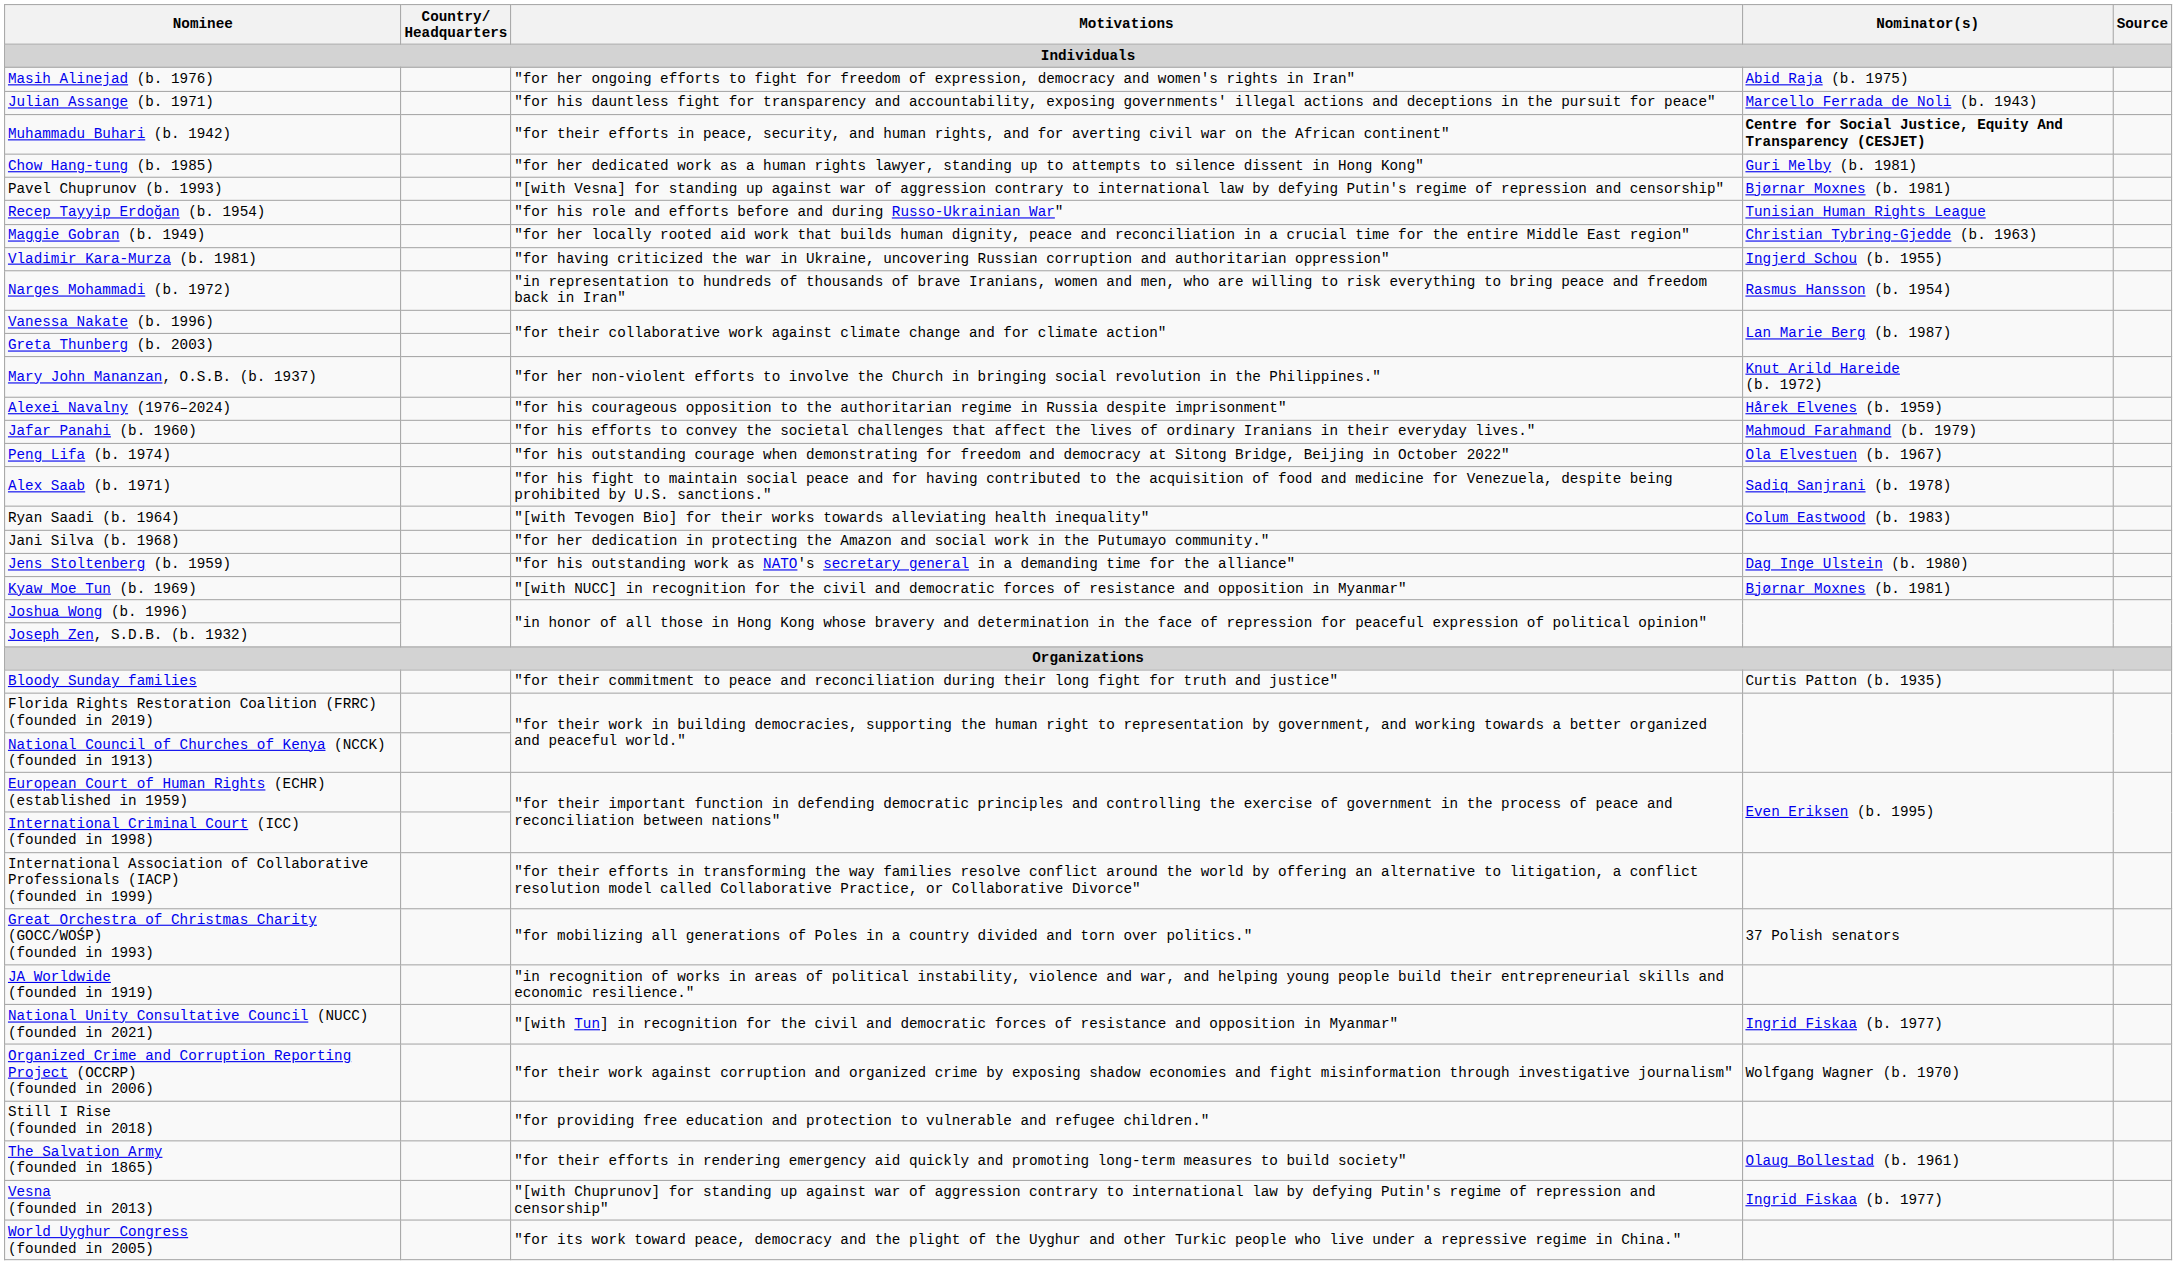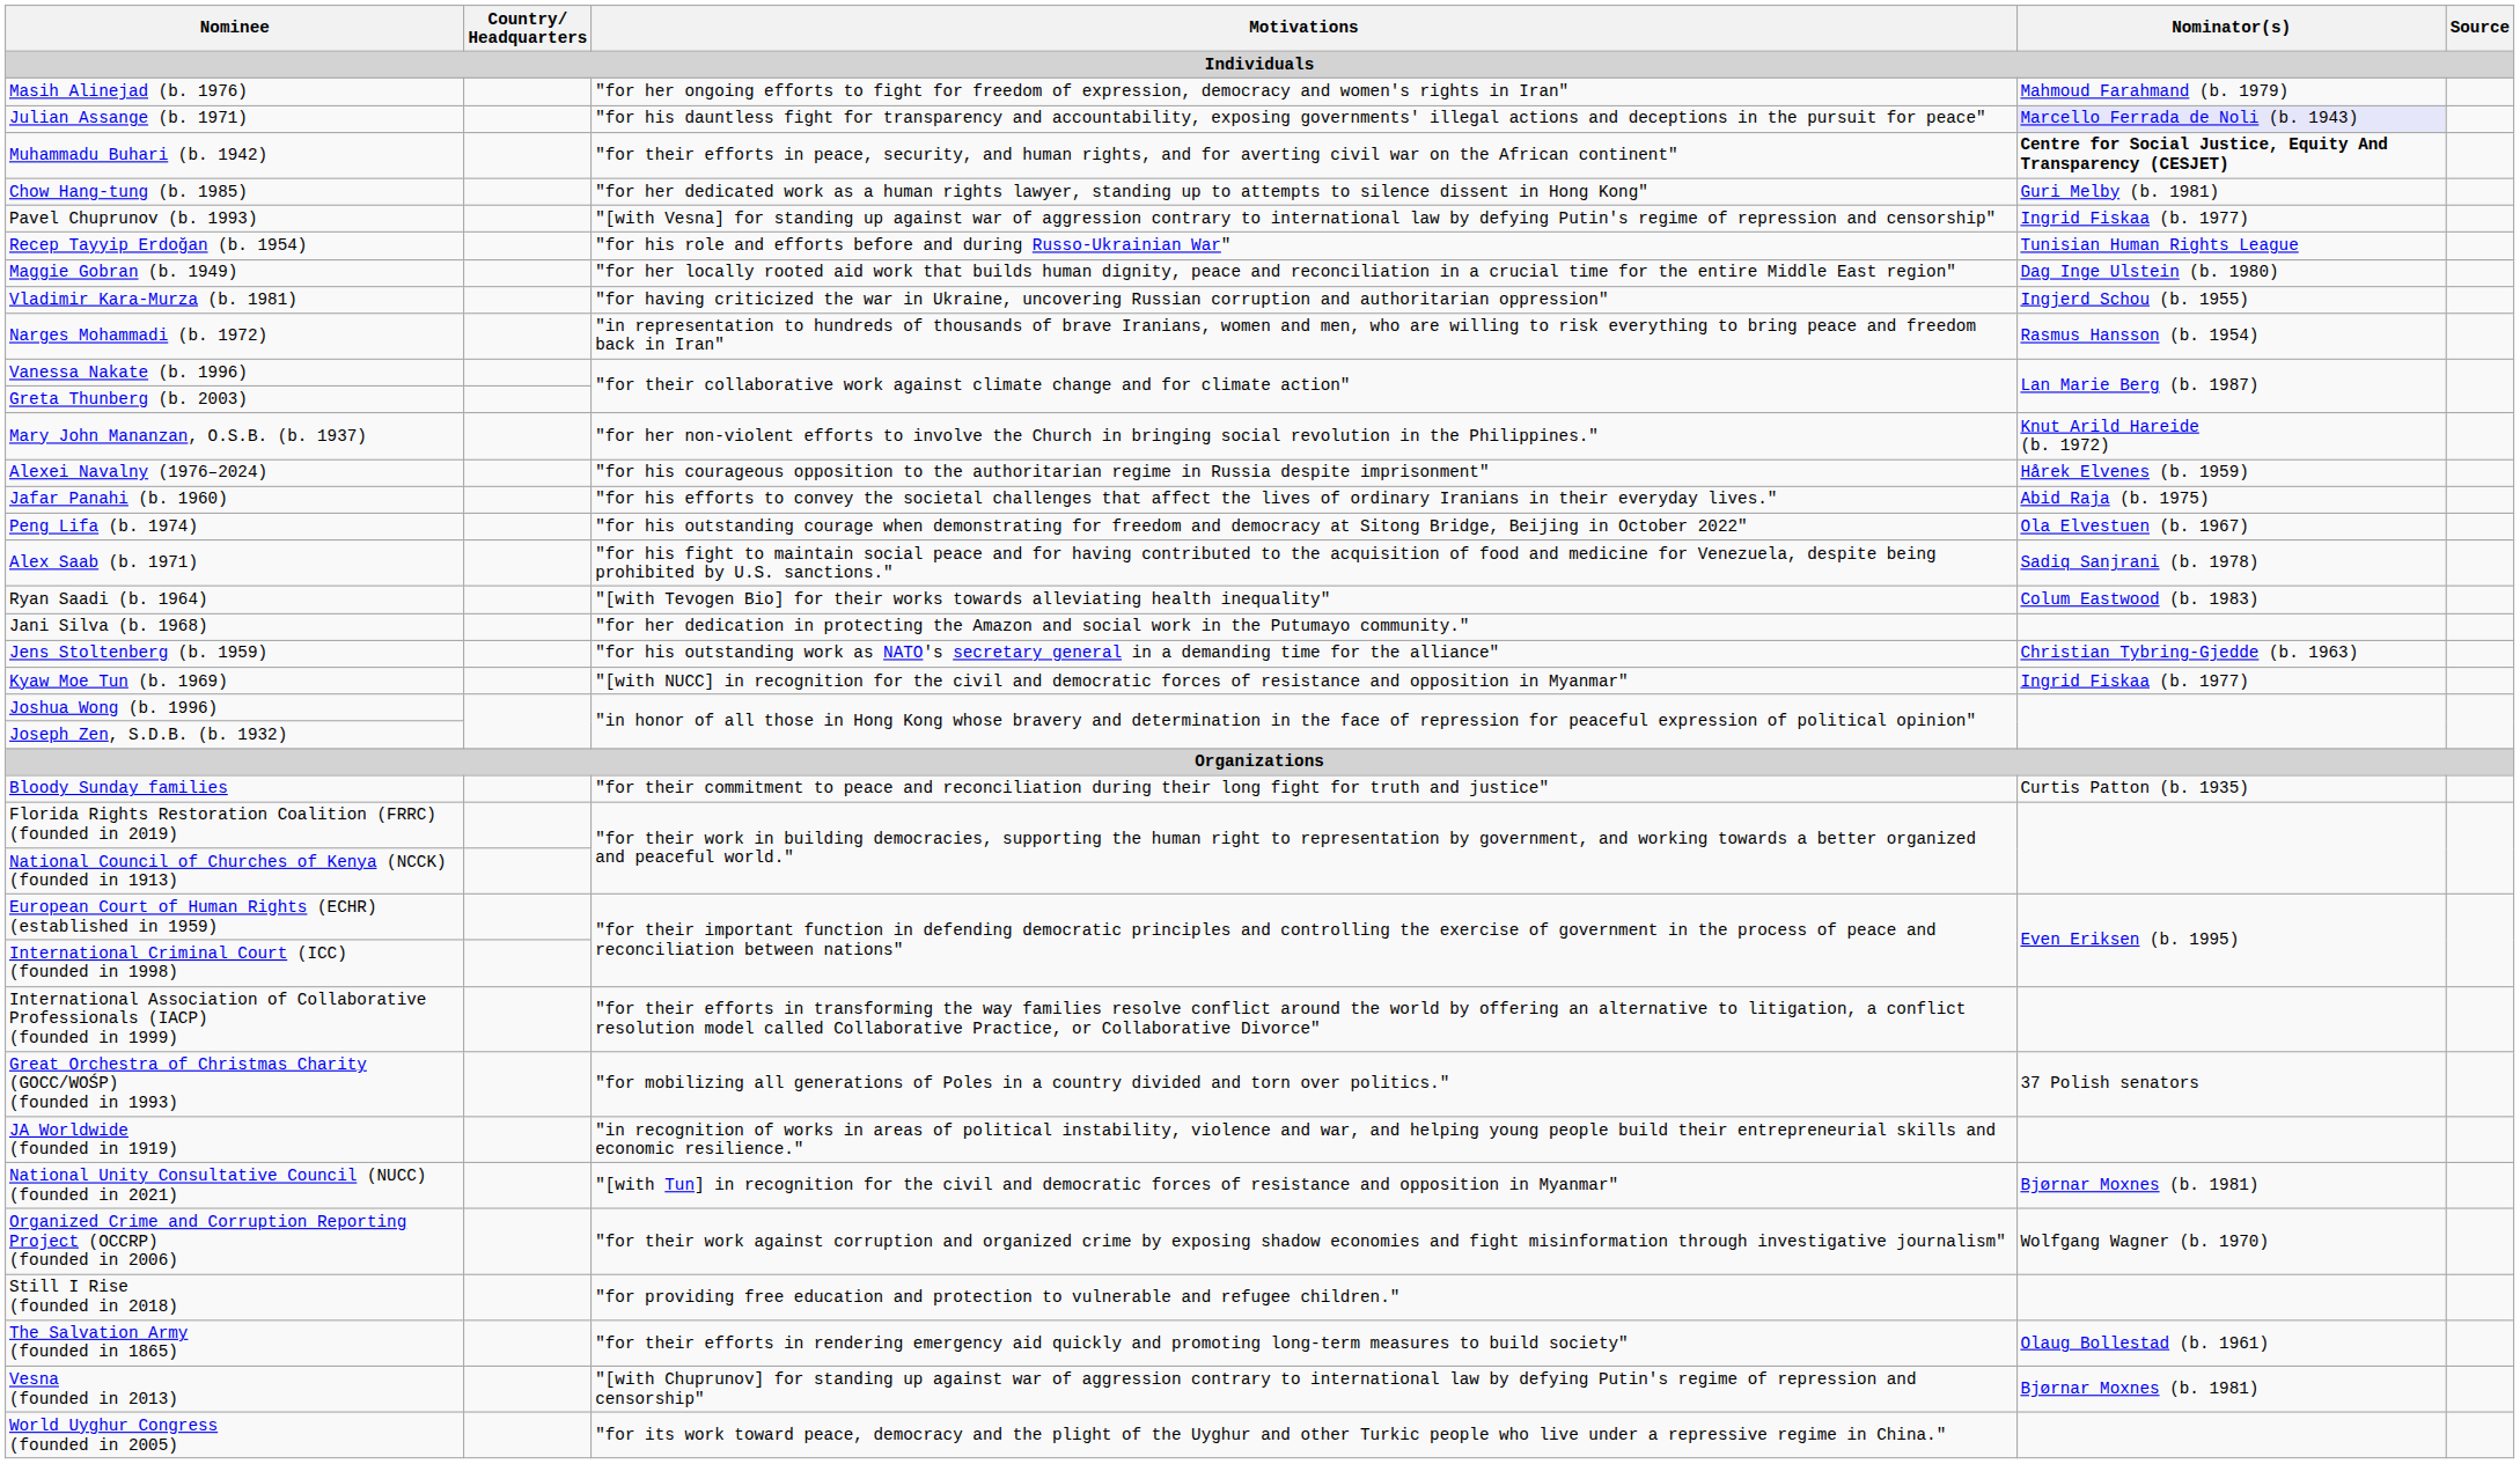Masih Alinejad (b. 1976) | Nominator(s): Abid Raja (b. 1975) -> Mahmoud Farahmand (b. 1979)
Julian Assange (b. 1971) | Nominator(s): no background -> lavender background
Pavel Chuprunov (b. 1993) | Nominator(s): Bjørnar Moxnes (b. 1981) -> Ingrid Fiskaa (b. 1977)
Maggie Gobran (b. 1949) | Nominator(s): Christian Tybring-Gjedde (b. 1963) -> Dag Inge Ulstein (b. 1980)
Jafar Panahi (b. 1960) | Nominator(s): Mahmoud Farahmand (b. 1979) -> Abid Raja (b. 1975)
Jens Stoltenberg (b. 1959) | Nominator(s): Dag Inge Ulstein (b. 1980) -> Christian Tybring-Gjedde (b. 1963)
Kyaw Moe Tun (b. 1969) | Nominator(s): Bjørnar Moxnes (b. 1981) -> Ingrid Fiskaa (b. 1977)
National Unity Consultative Council (NUCC) (founded in 2021) | Nominator(s): Ingrid Fiskaa (b. 1977) -> Bjørnar Moxnes (b. 1981)
Vesna (founded in 2013) | Nominator(s): Ingrid Fiskaa (b. 1977) -> Bjørnar Moxnes (b. 1981)
